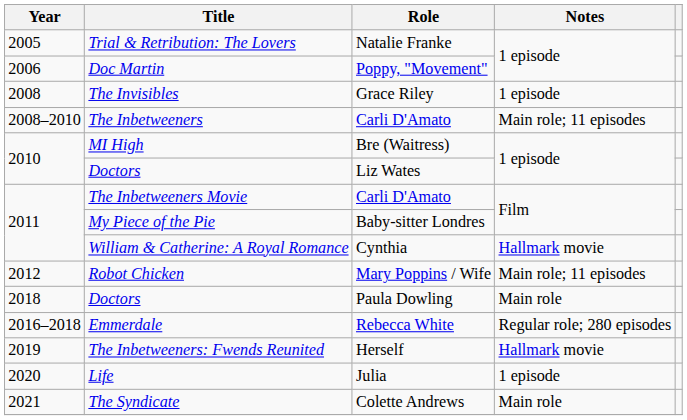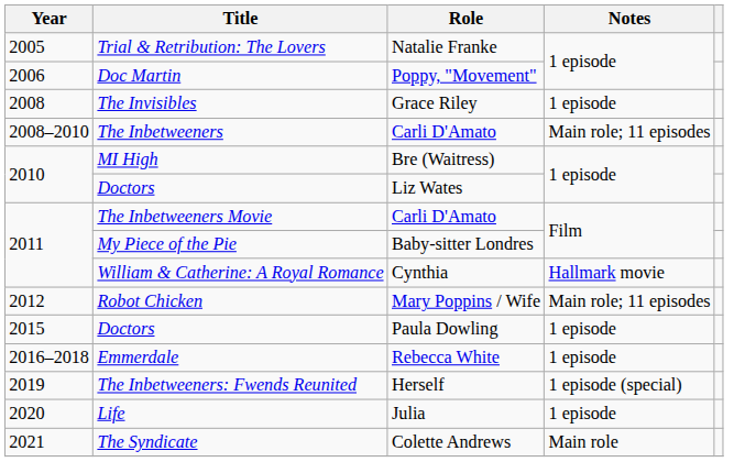Doctors / Paula Dowling | Year: 2018 -> 2015
Doctors / Paula Dowling | Notes: Main role -> 1 episode
Emmerdale | Notes: Regular role; 280 episodes -> 1 episode
The Inbetweeners: Fwends Reunited | Notes: Hallmark movie -> 1 episode (special)
